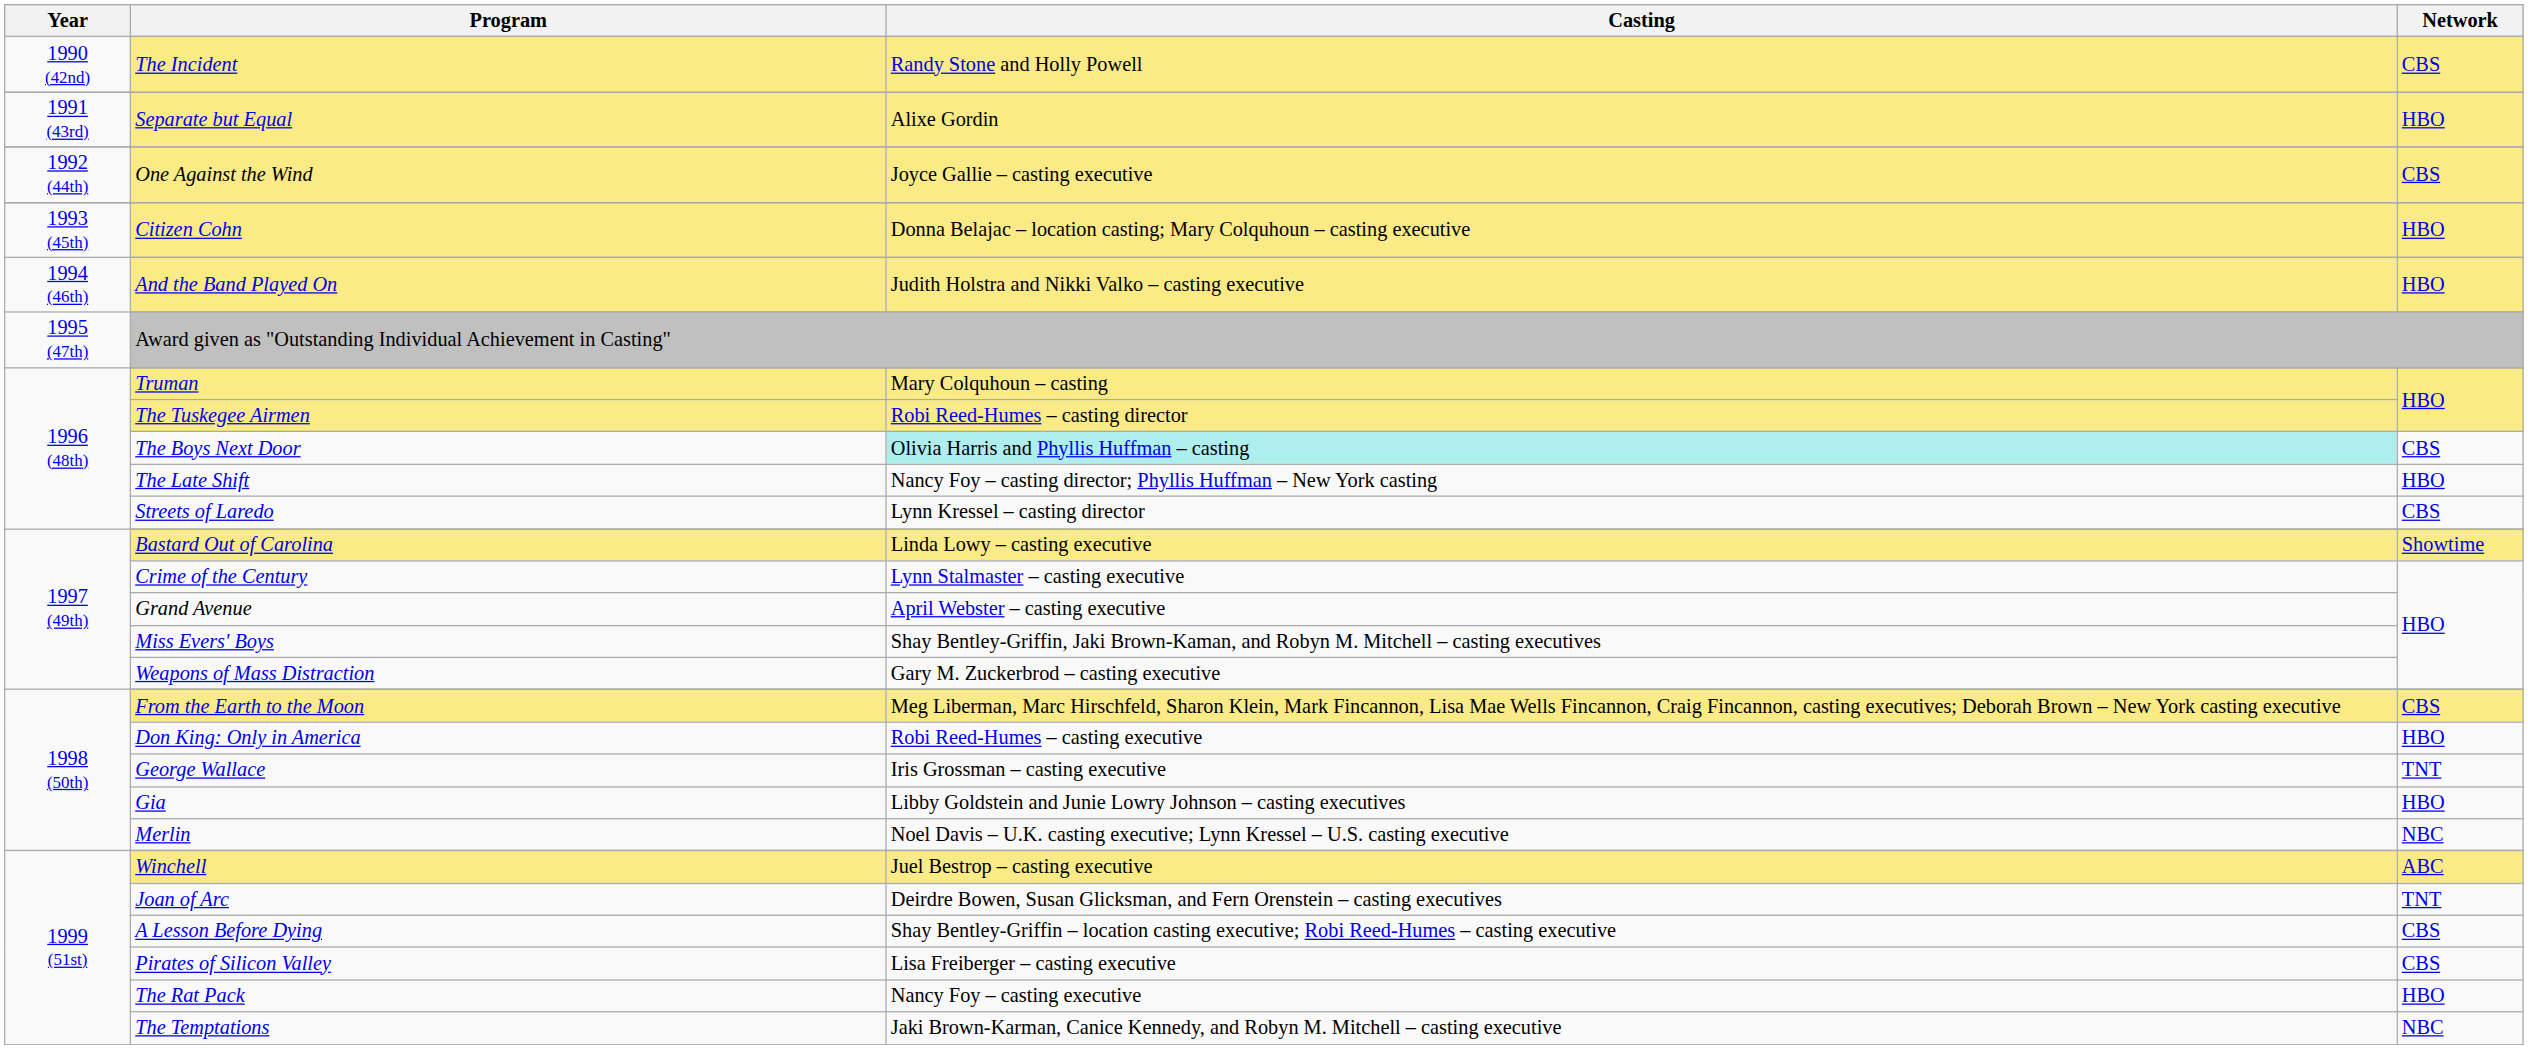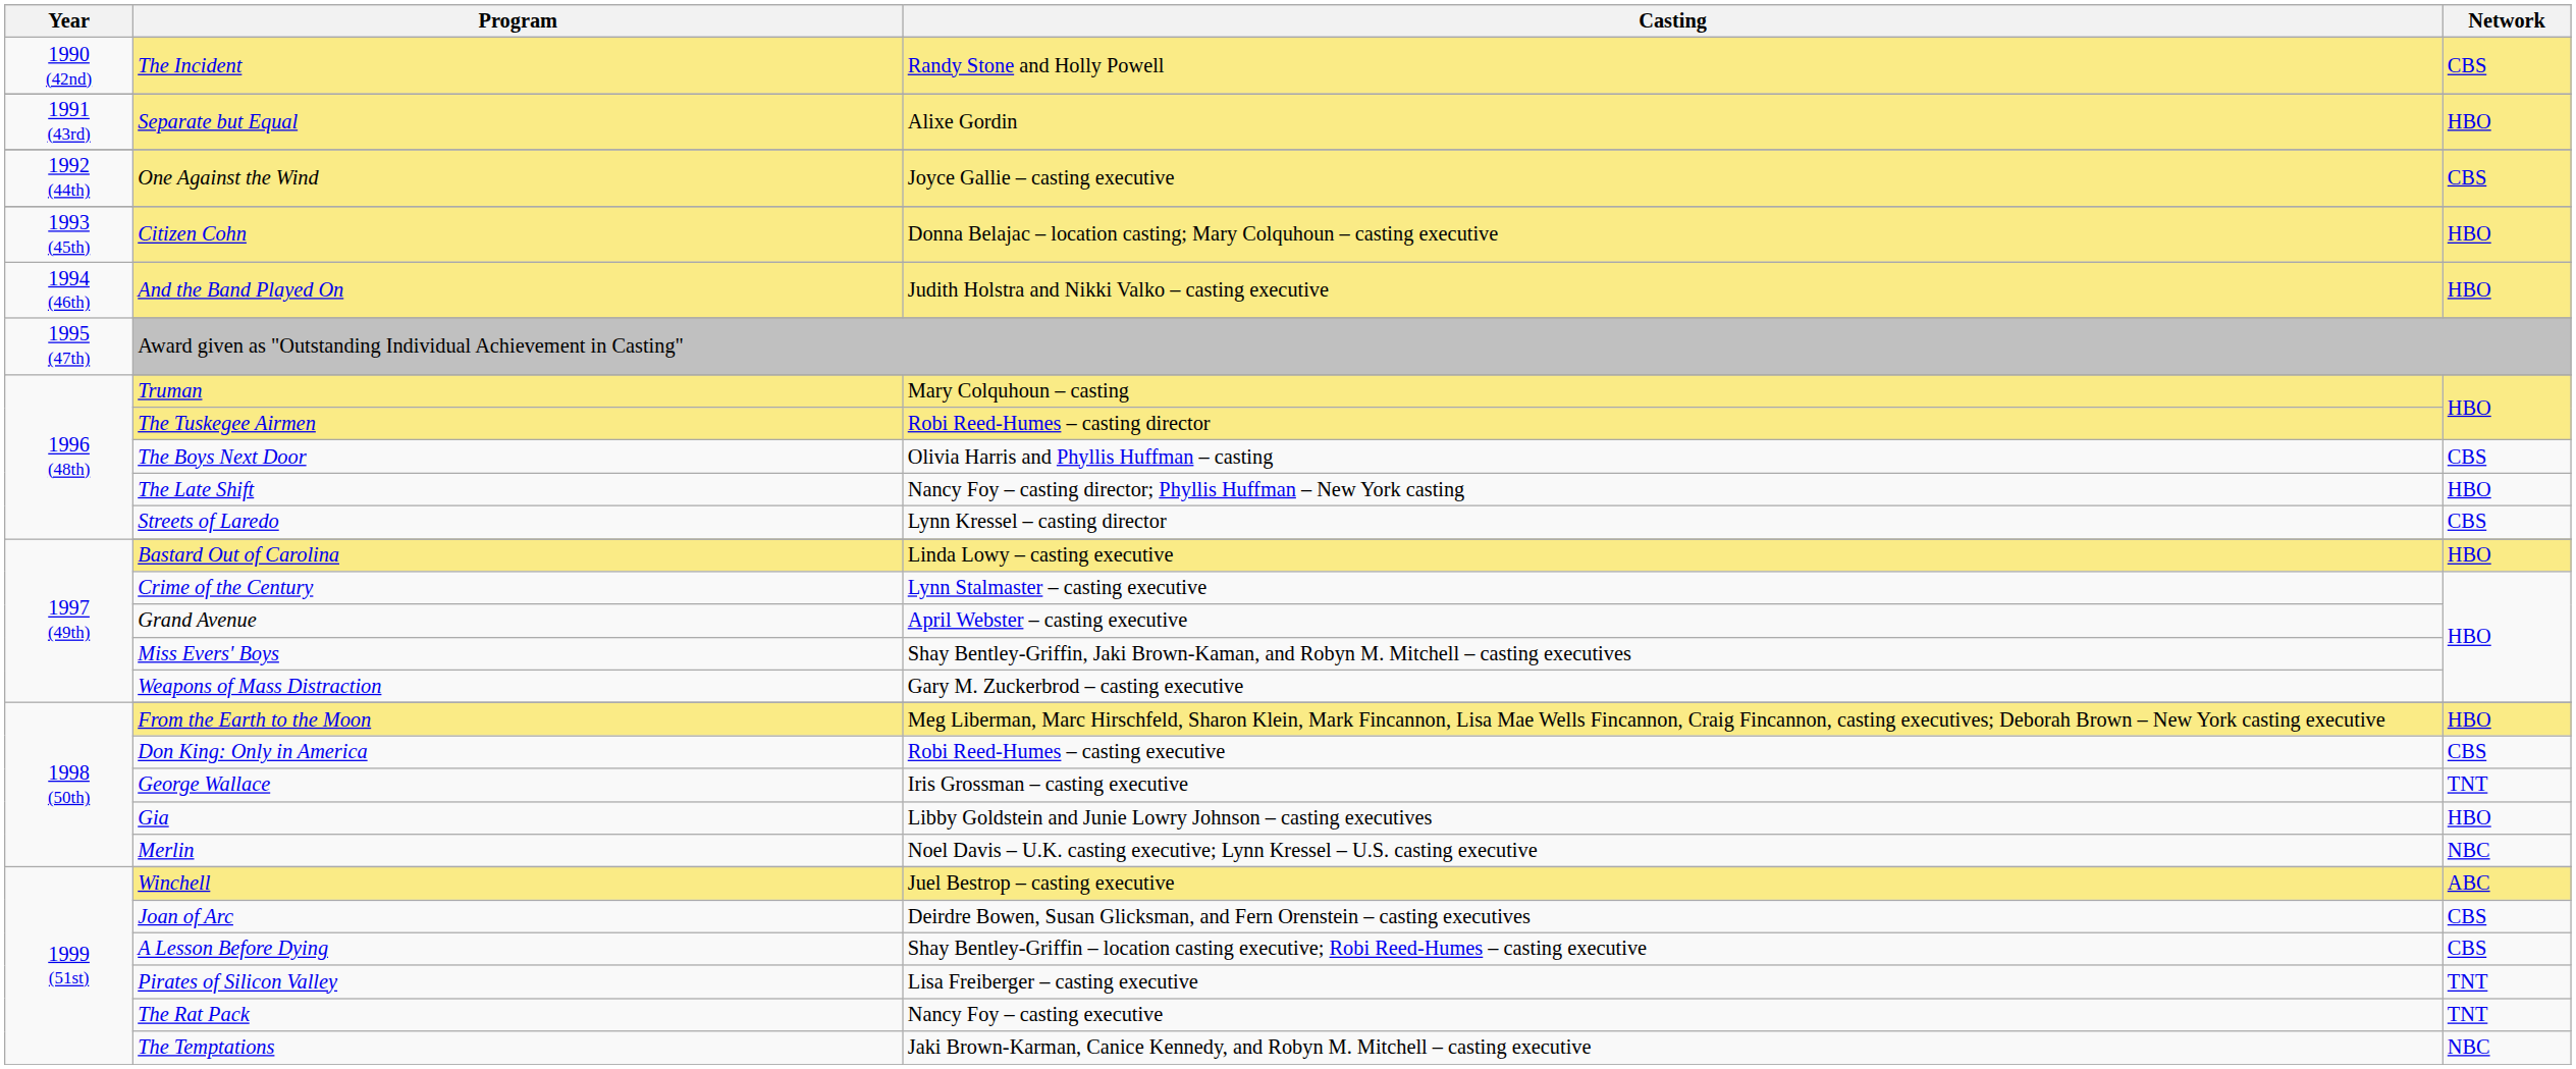The Boys Next Door | Casting: paleturquoise background -> no background
Bastard Out of Carolina | Network: Showtime -> HBO
From the Earth to the Moon | Network: CBS -> HBO
Don King: Only in America | Network: HBO -> CBS
Joan of Arc | Network: TNT -> CBS
Pirates of Silicon Valley | Network: CBS -> TNT
The Rat Pack | Network: HBO -> TNT
